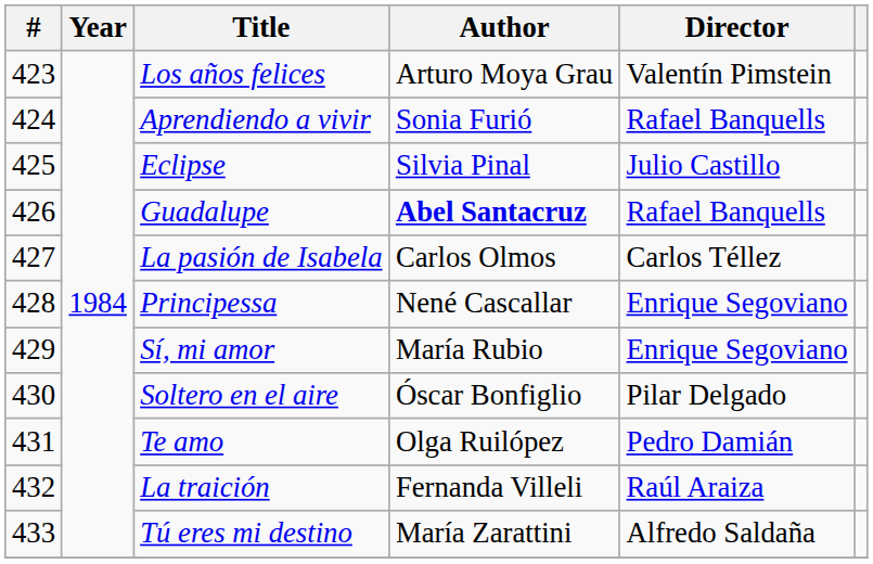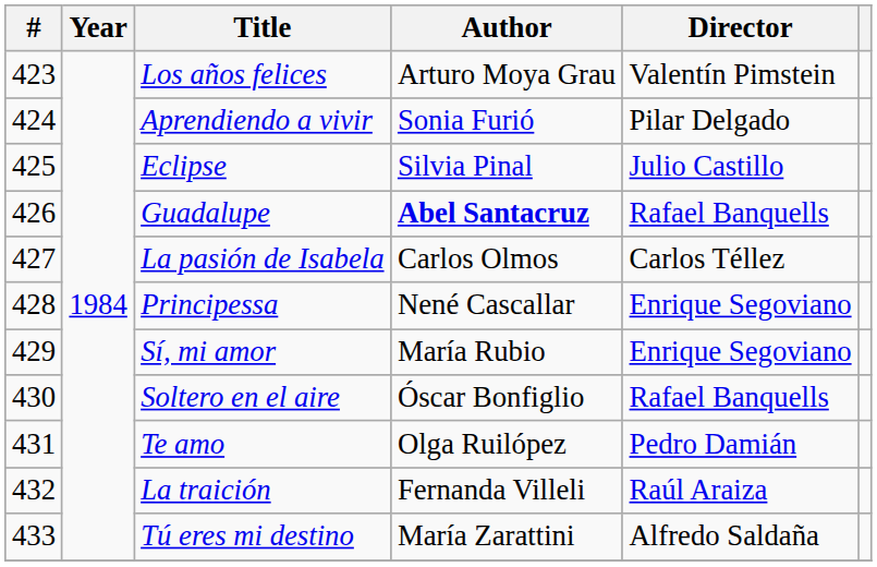Aprendiendo a vivir | Director: Rafael Banquells -> Pilar Delgado
Soltero en el aire | Director: Pilar Delgado -> Rafael Banquells
